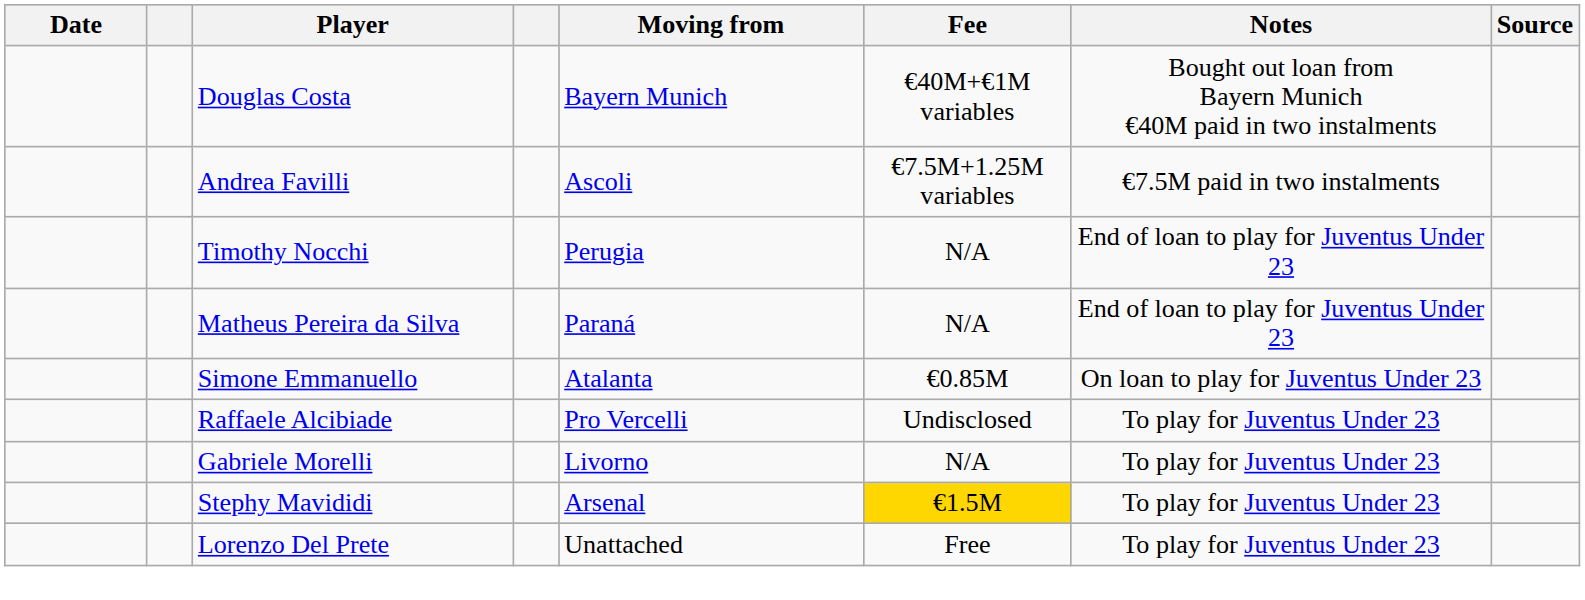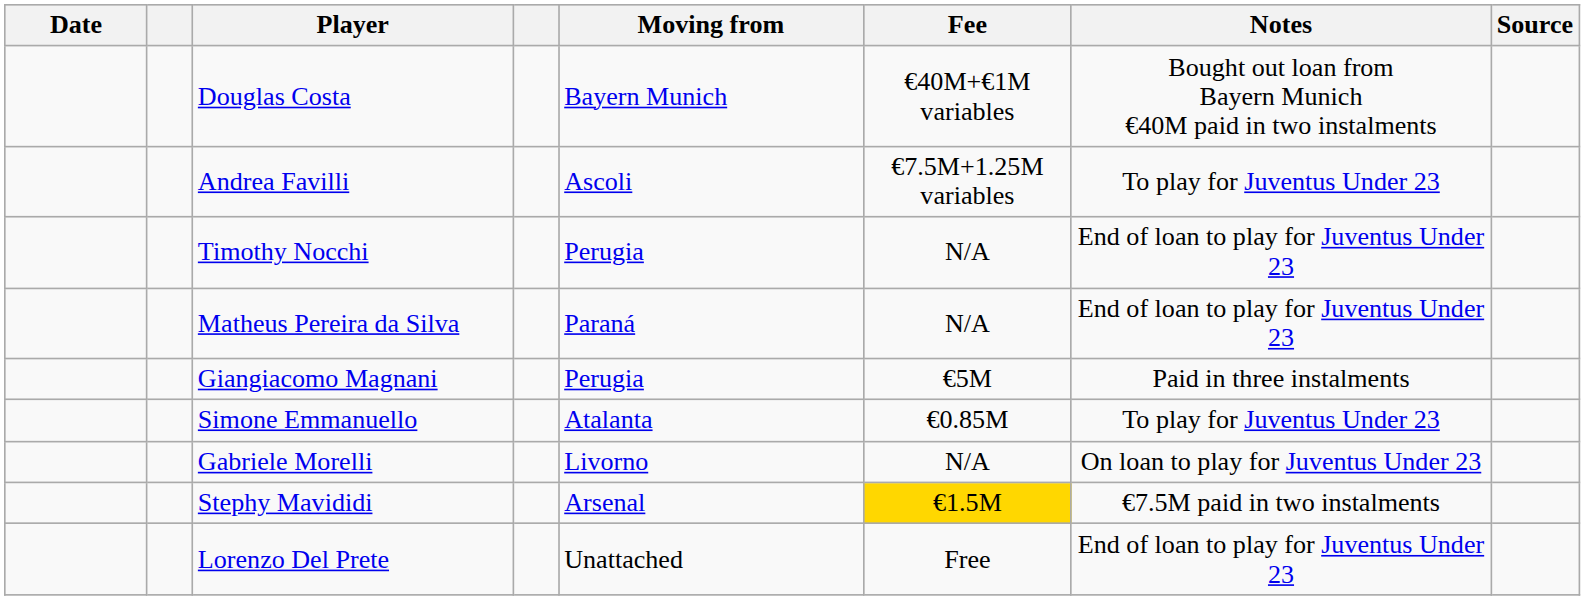Andrea Favilli | Notes: €7.5M paid in two instalments -> To play for Juventus Under 23
+ row: Giangiacomo Magnani | Perugia | €5M | Paid in three instalments
Simone Emmanuello | Notes: On loan to play for Juventus Under 23 -> To play for Juventus Under 23
- row: Raffaele Alcibiade | Pro Vercelli | Undisclosed | To play for Juventus Under 23
Gabriele Morelli | Notes: To play for Juventus Under 23 -> On loan to play for Juventus Under 23
Stephy Mavididi | Notes: To play for Juventus Under 23 -> €7.5M paid in two instalments
Lorenzo Del Prete | Notes: To play for Juventus Under 23 -> End of loan to play for Juventus Under 23
